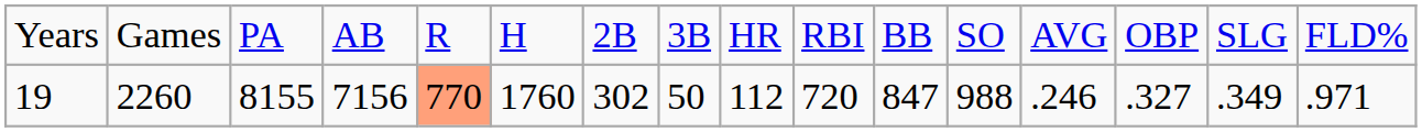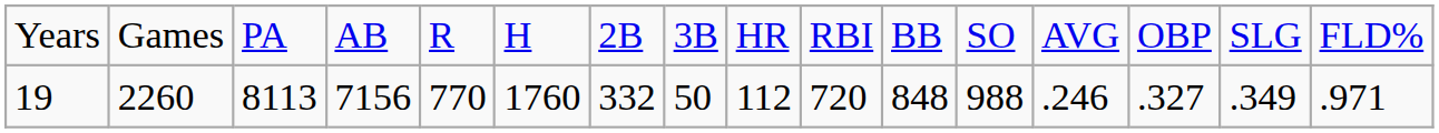19 | column 3: 8155 -> 8113
19 | column 5: lightsalmon background -> no background
19 | column 7: 302 -> 332
19 | column 11: 847 -> 848
